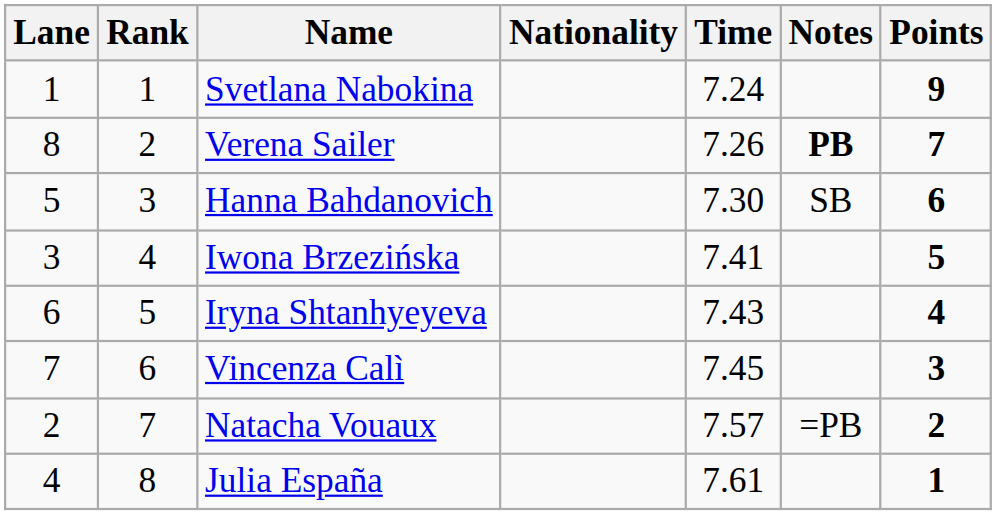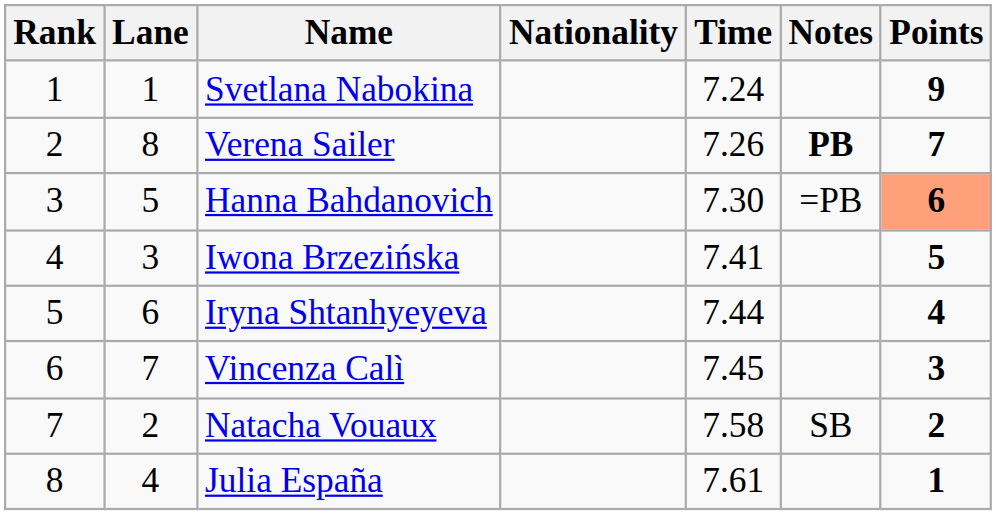columns swapped: Rank <-> Lane
Hanna Bahdanovich | Notes: SB -> =PB
Hanna Bahdanovich | Points: no background -> lightsalmon background
Iryna Shtanhyeyeva | Time: 7.43 -> 7.44
Natacha Vouaux | Time: 7.57 -> 7.58
Natacha Vouaux | Notes: =PB -> SB
